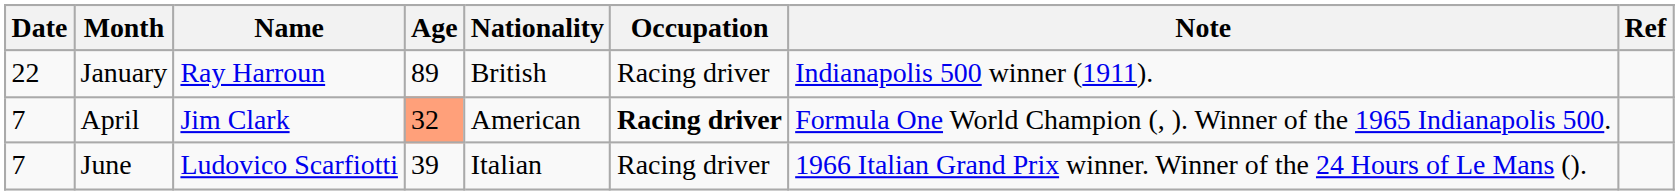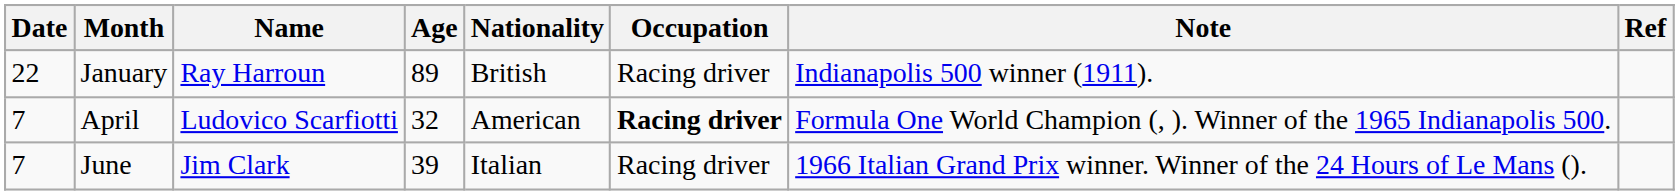April | Name: Jim Clark -> Ludovico Scarfiotti
April | Age: lightsalmon background -> no background
June | Name: Ludovico Scarfiotti -> Jim Clark
